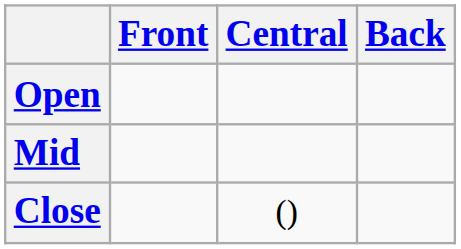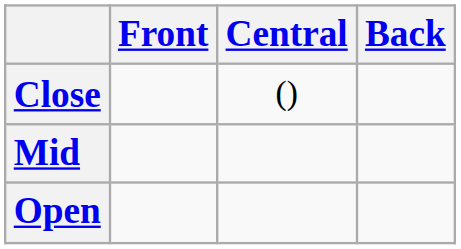rows swapped: Close <-> Open
